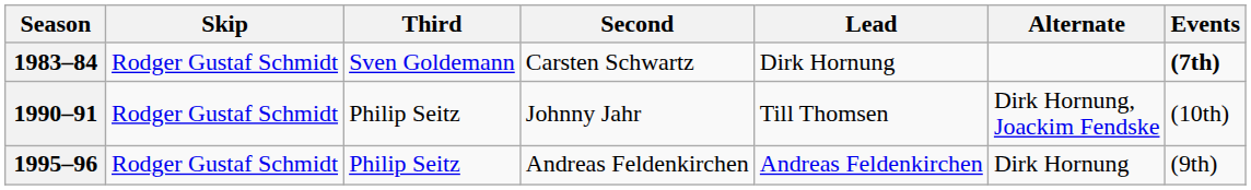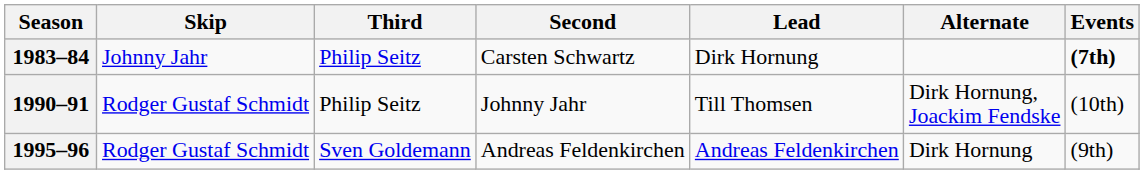1983–84 | Skip: Rodger Gustaf Schmidt -> Johnny Jahr
1983–84 | Third: Sven Goldemann -> Philip Seitz
1995–96 | Third: Philip Seitz -> Sven Goldemann
